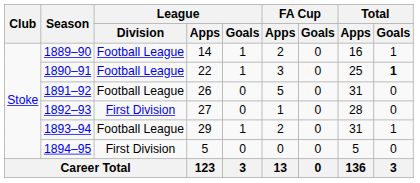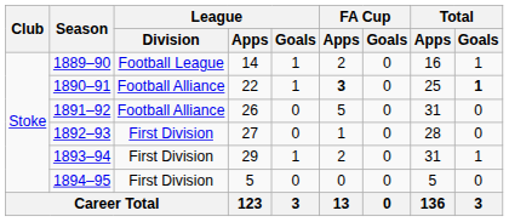1890–91 | League / Division: Football League -> Football Alliance
1890–91 | FA Cup / Apps: normal -> bold
1891–92 | League / Division: Football League -> Football Alliance
1893–94 | League / Division: Football League -> First Division
